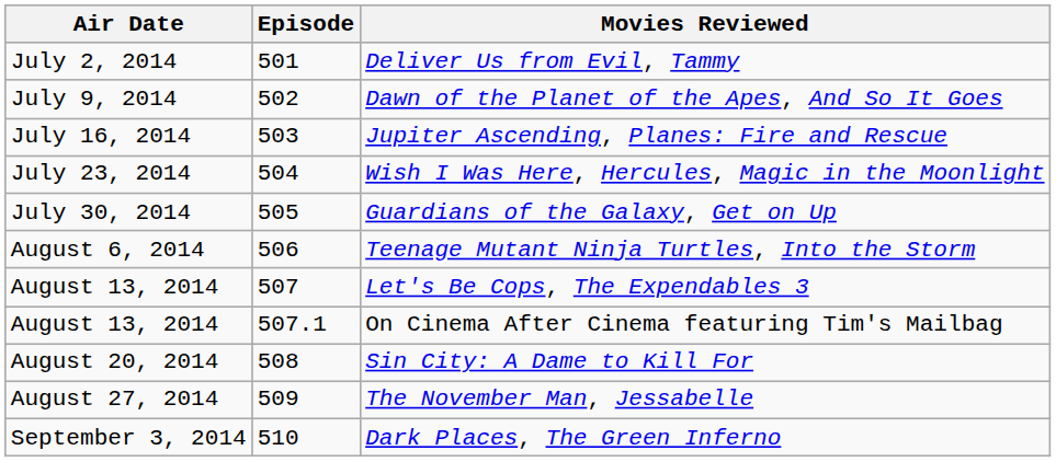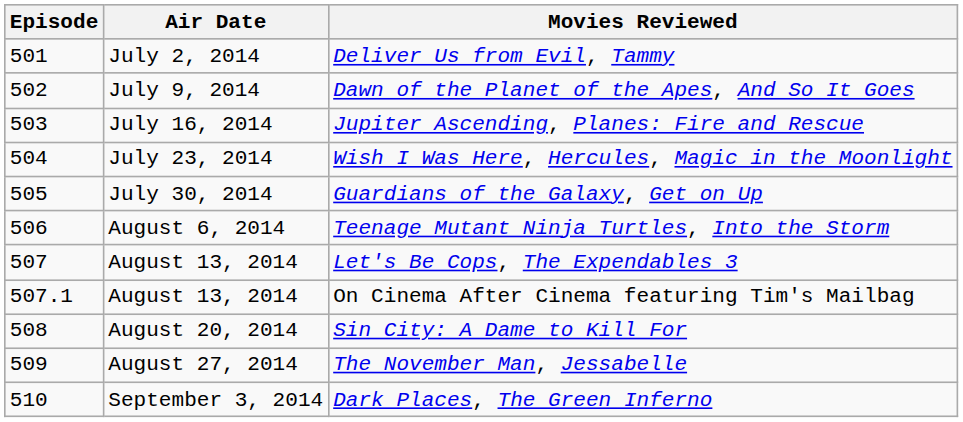columns swapped: Episode <-> Air Date
